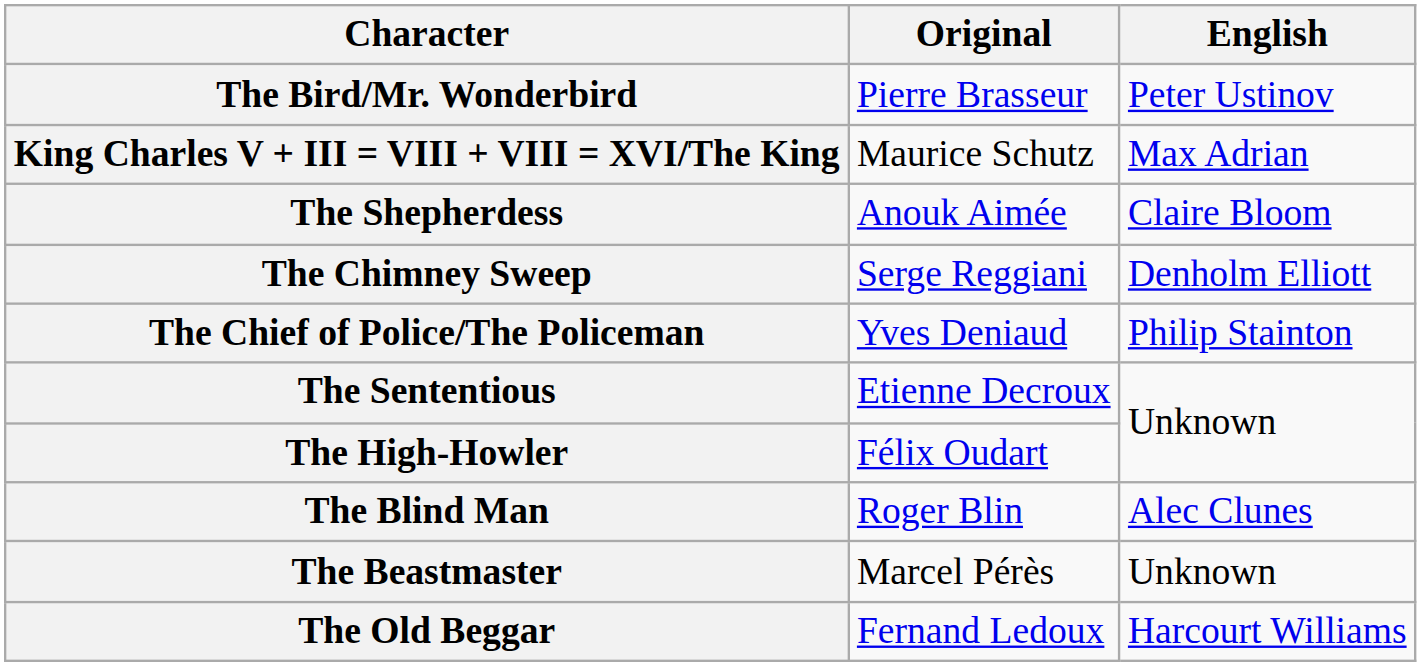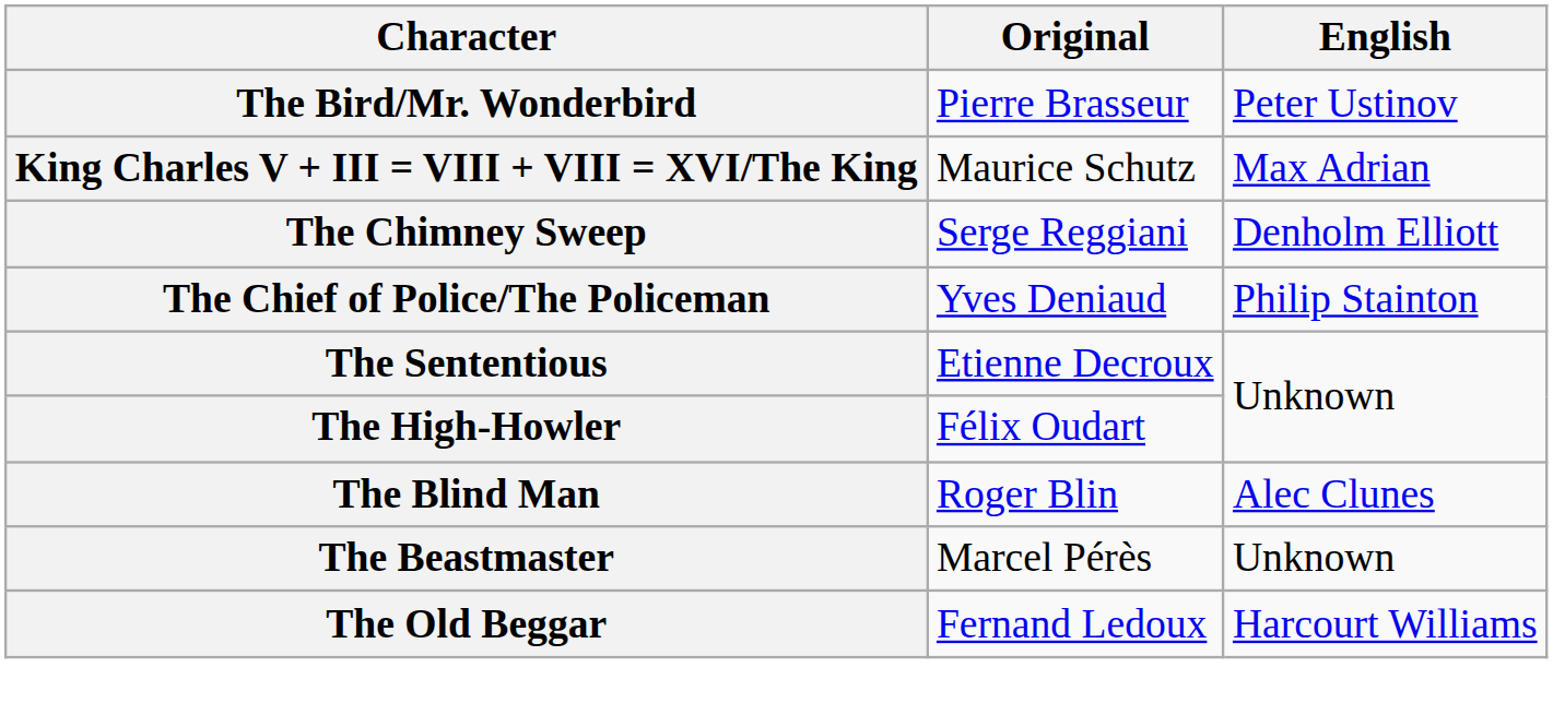- row: The Shepherdess | Anouk Aimée | Claire Bloom
